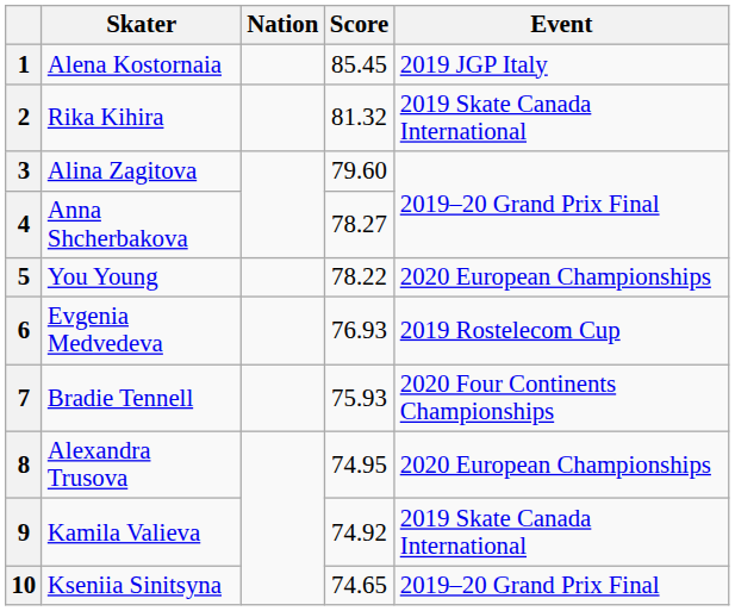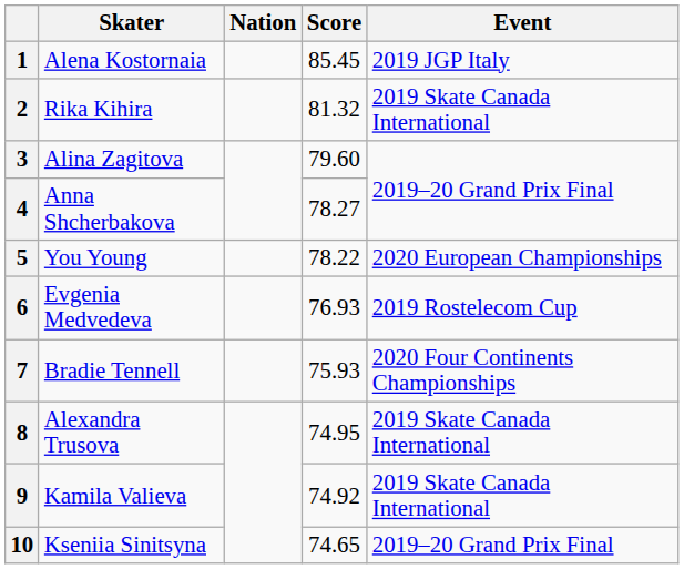8 | Event: 2020 European Championships -> 2019 Skate Canada International
